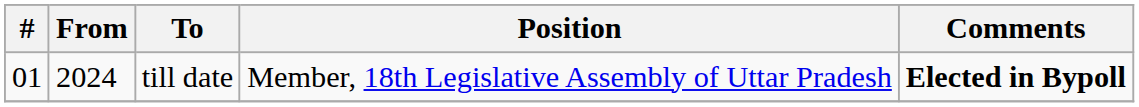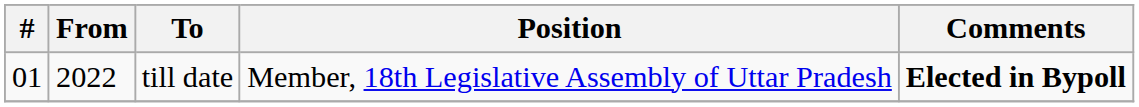till date | From: 2024 -> 2022
